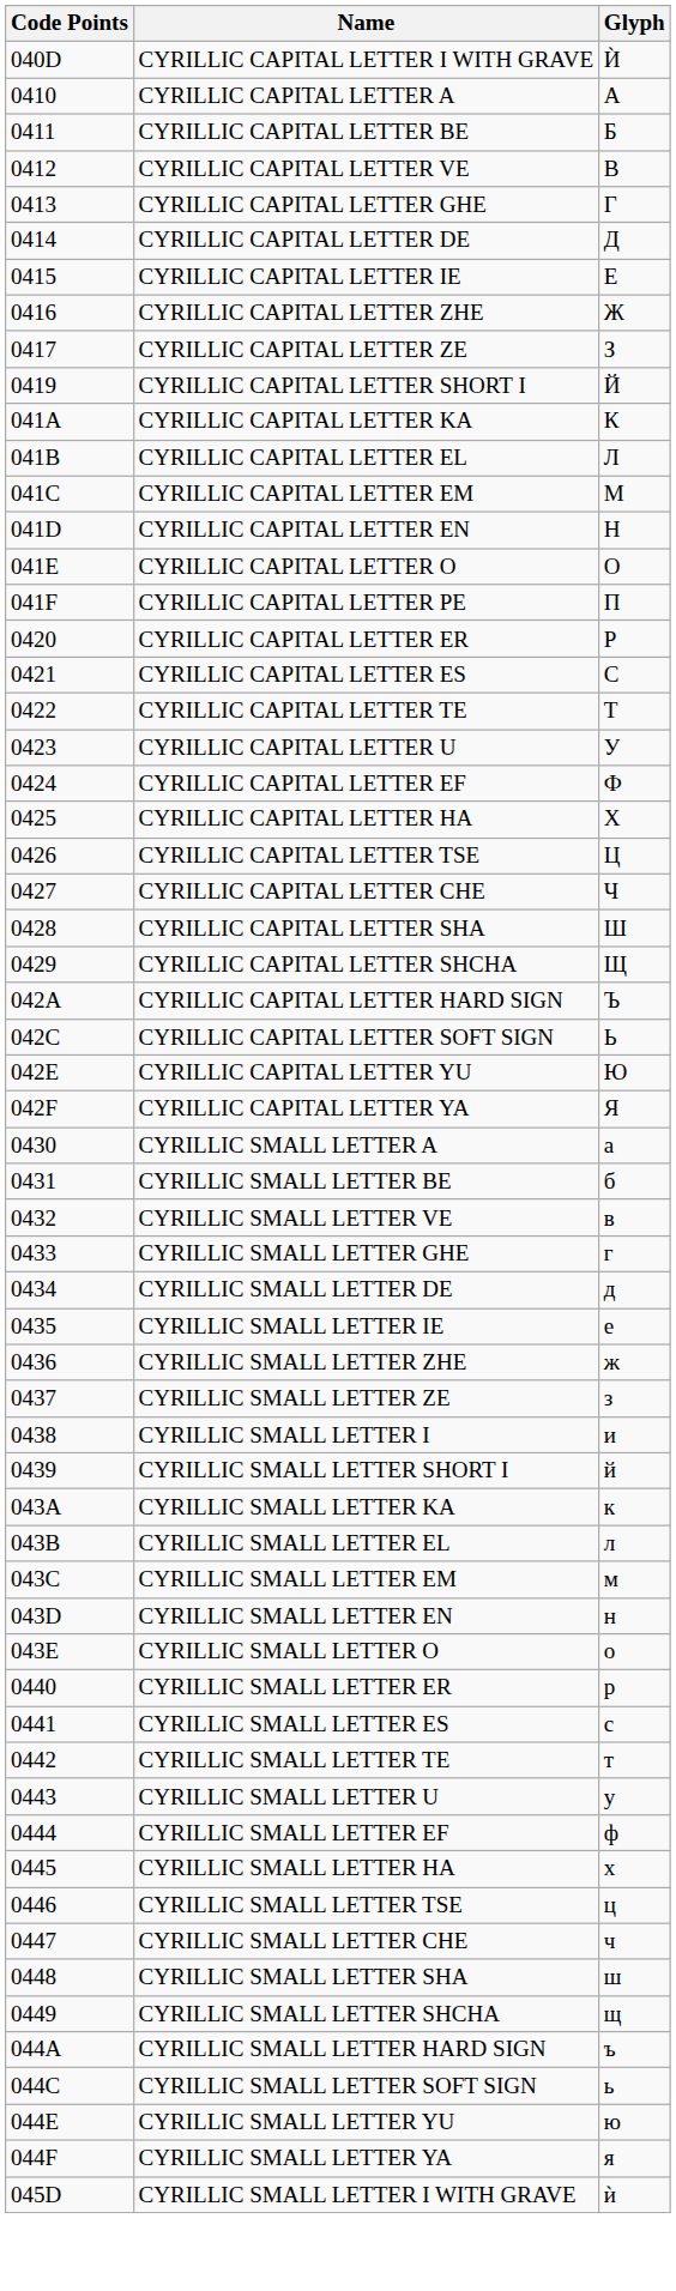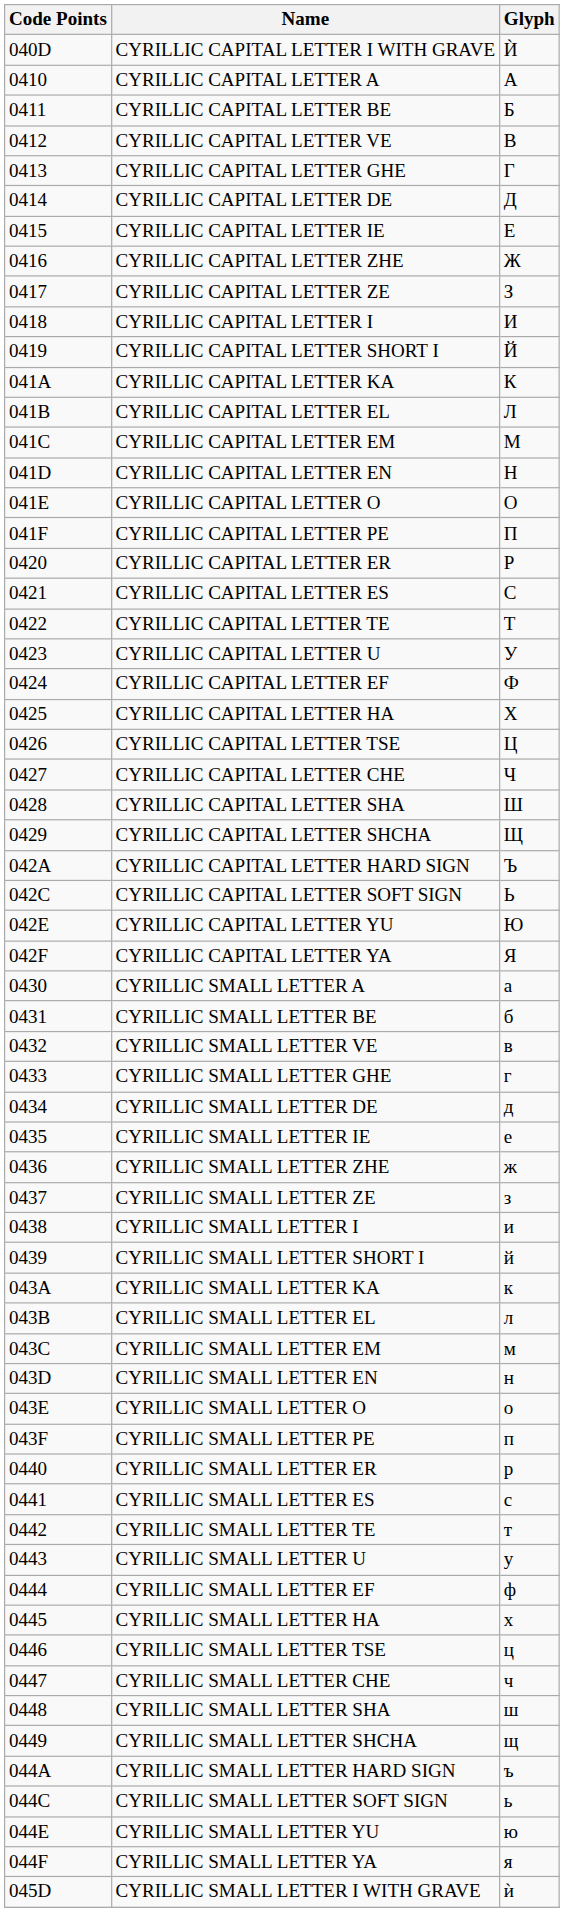+ row: 0418 | CYRILLIC CAPITAL LETTER I | И
+ row: 043F | CYRILLIC SMALL LETTER PE | п
